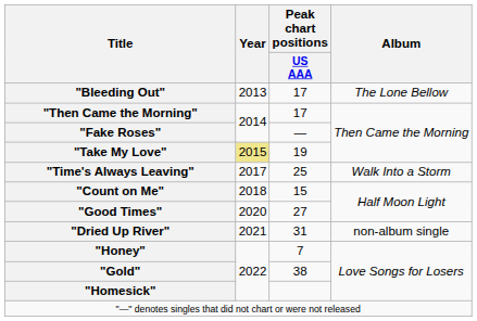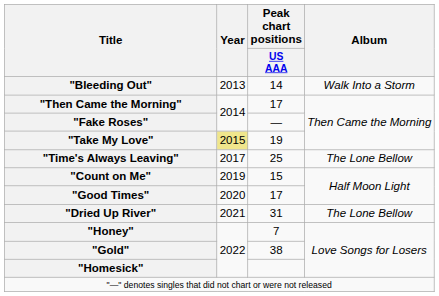"Bleeding Out" | Peak chart positions / US AAA: 17 -> 14
"Bleeding Out" | Album: The Lone Bellow -> Walk Into a Storm
"Time's Always Leaving" | Album: Walk Into a Storm -> The Lone Bellow
"Count on Me" | Year: 2018 -> 2019
"Good Times" | Peak chart positions / US AAA: 27 -> 17
"Dried Up River" | Album: non-album single -> The Lone Bellow
